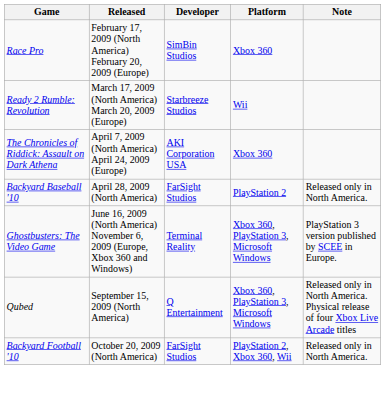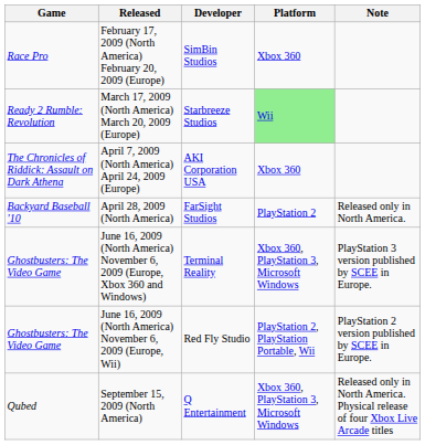March 17, 2009 (North America) March 20, 2009 (Europe) | Platform: no background -> lightgreen background
+ row: Ghostbusters: The Video Game | June 16, 2009 (North America) November 6, 2009 (Europe, Wii) | Red Fly Studio | PlayStation 2, PlayStation Portable, Wii | PlayStation 2 version published by SCEE in Europe.
- row: Backyard Football '10 | October 20, 2009 (North America) | FarSight Studios | PlayStation 2, Xbox 360, Wii | Released only in North America.
